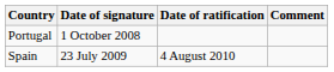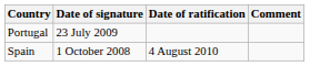Portugal | Date of signature: 1 October 2008 -> 23 July 2009
Spain | Date of signature: 23 July 2009 -> 1 October 2008
